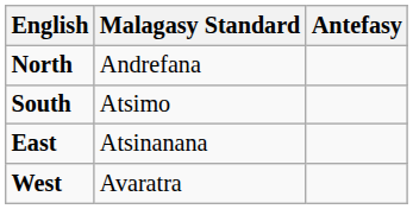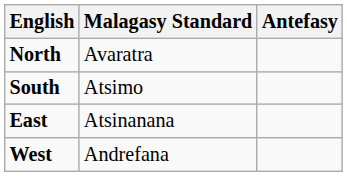North | Malagasy Standard: Andrefana -> Avaratra
West | Malagasy Standard: Avaratra -> Andrefana
